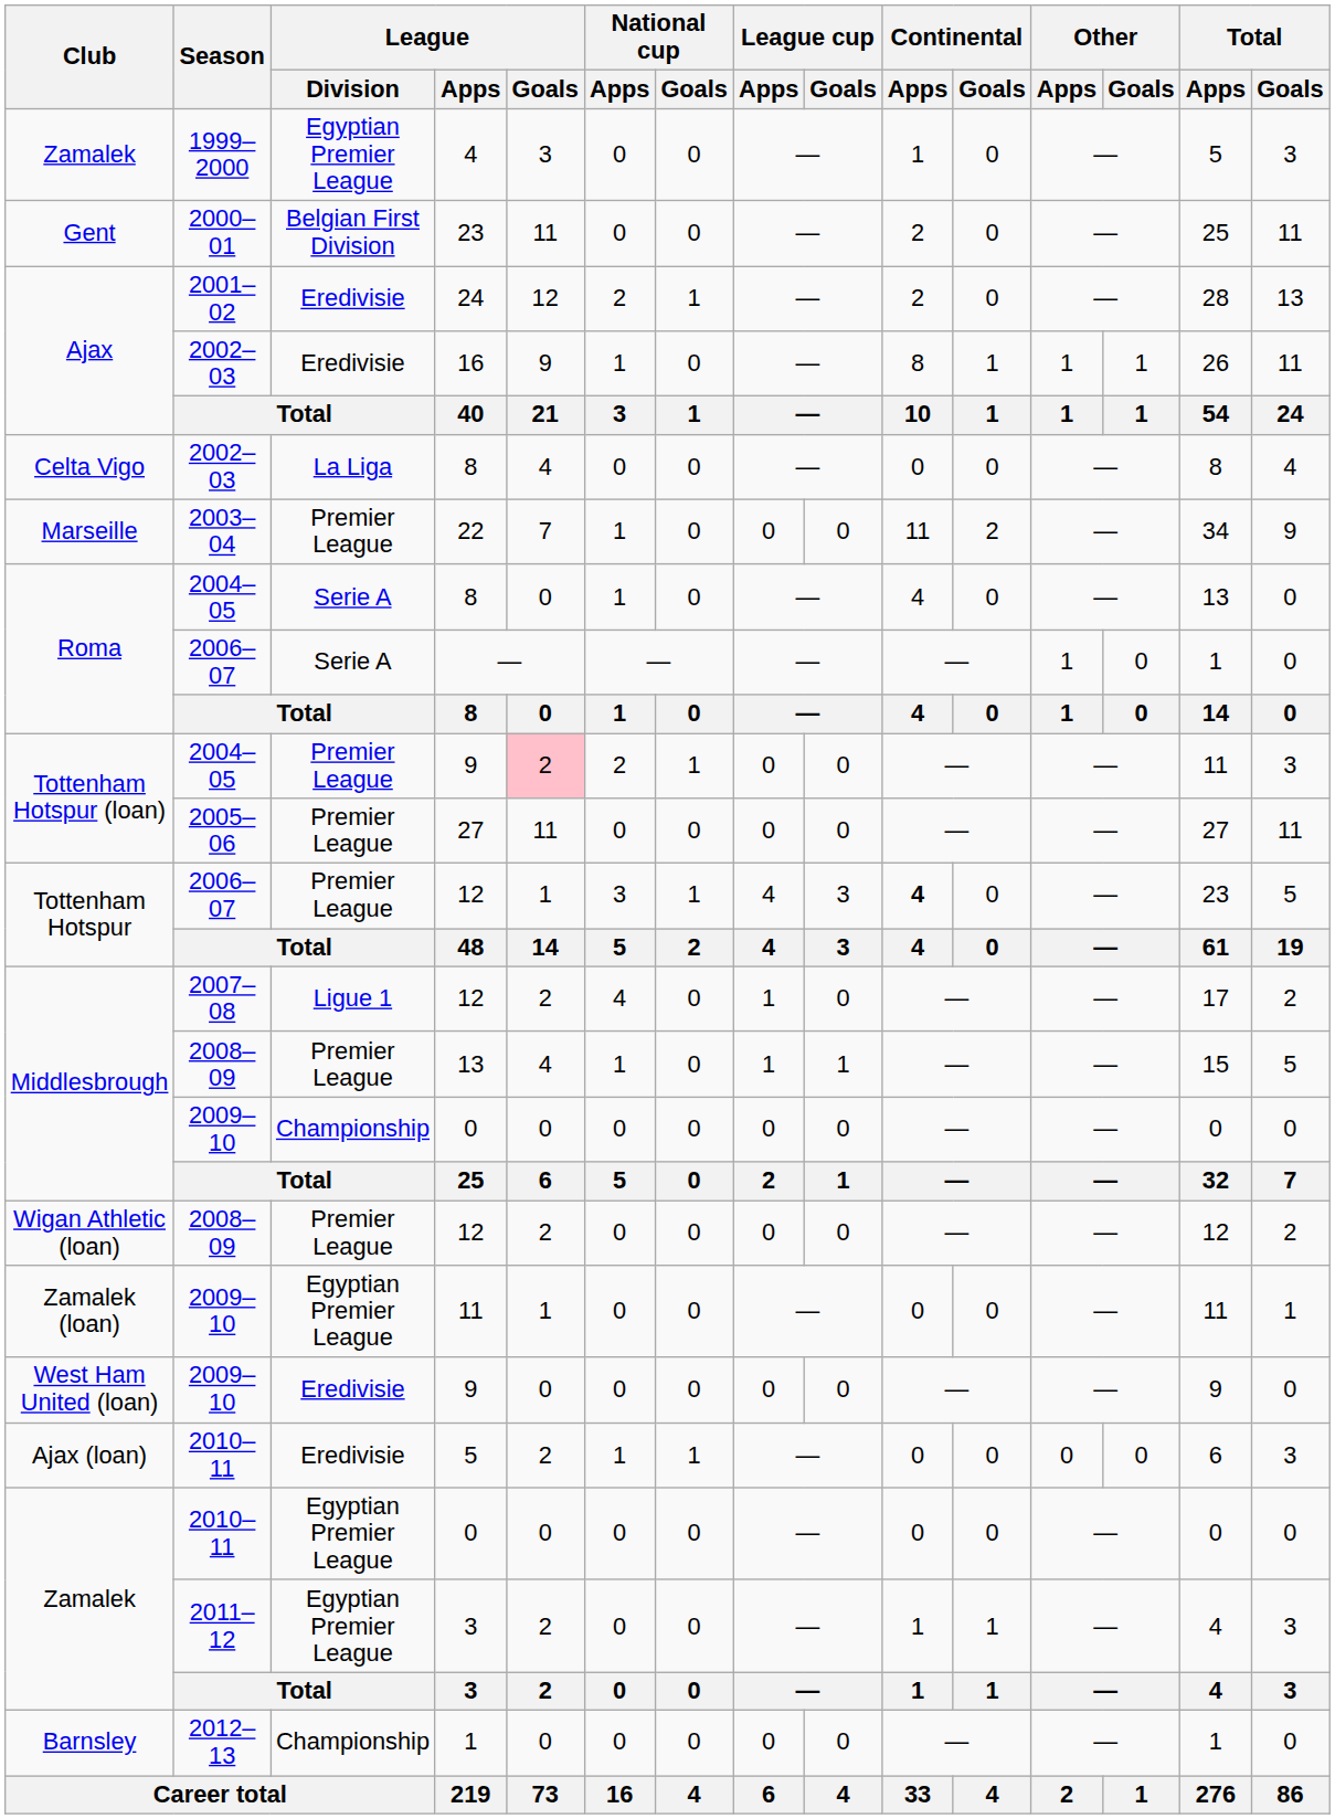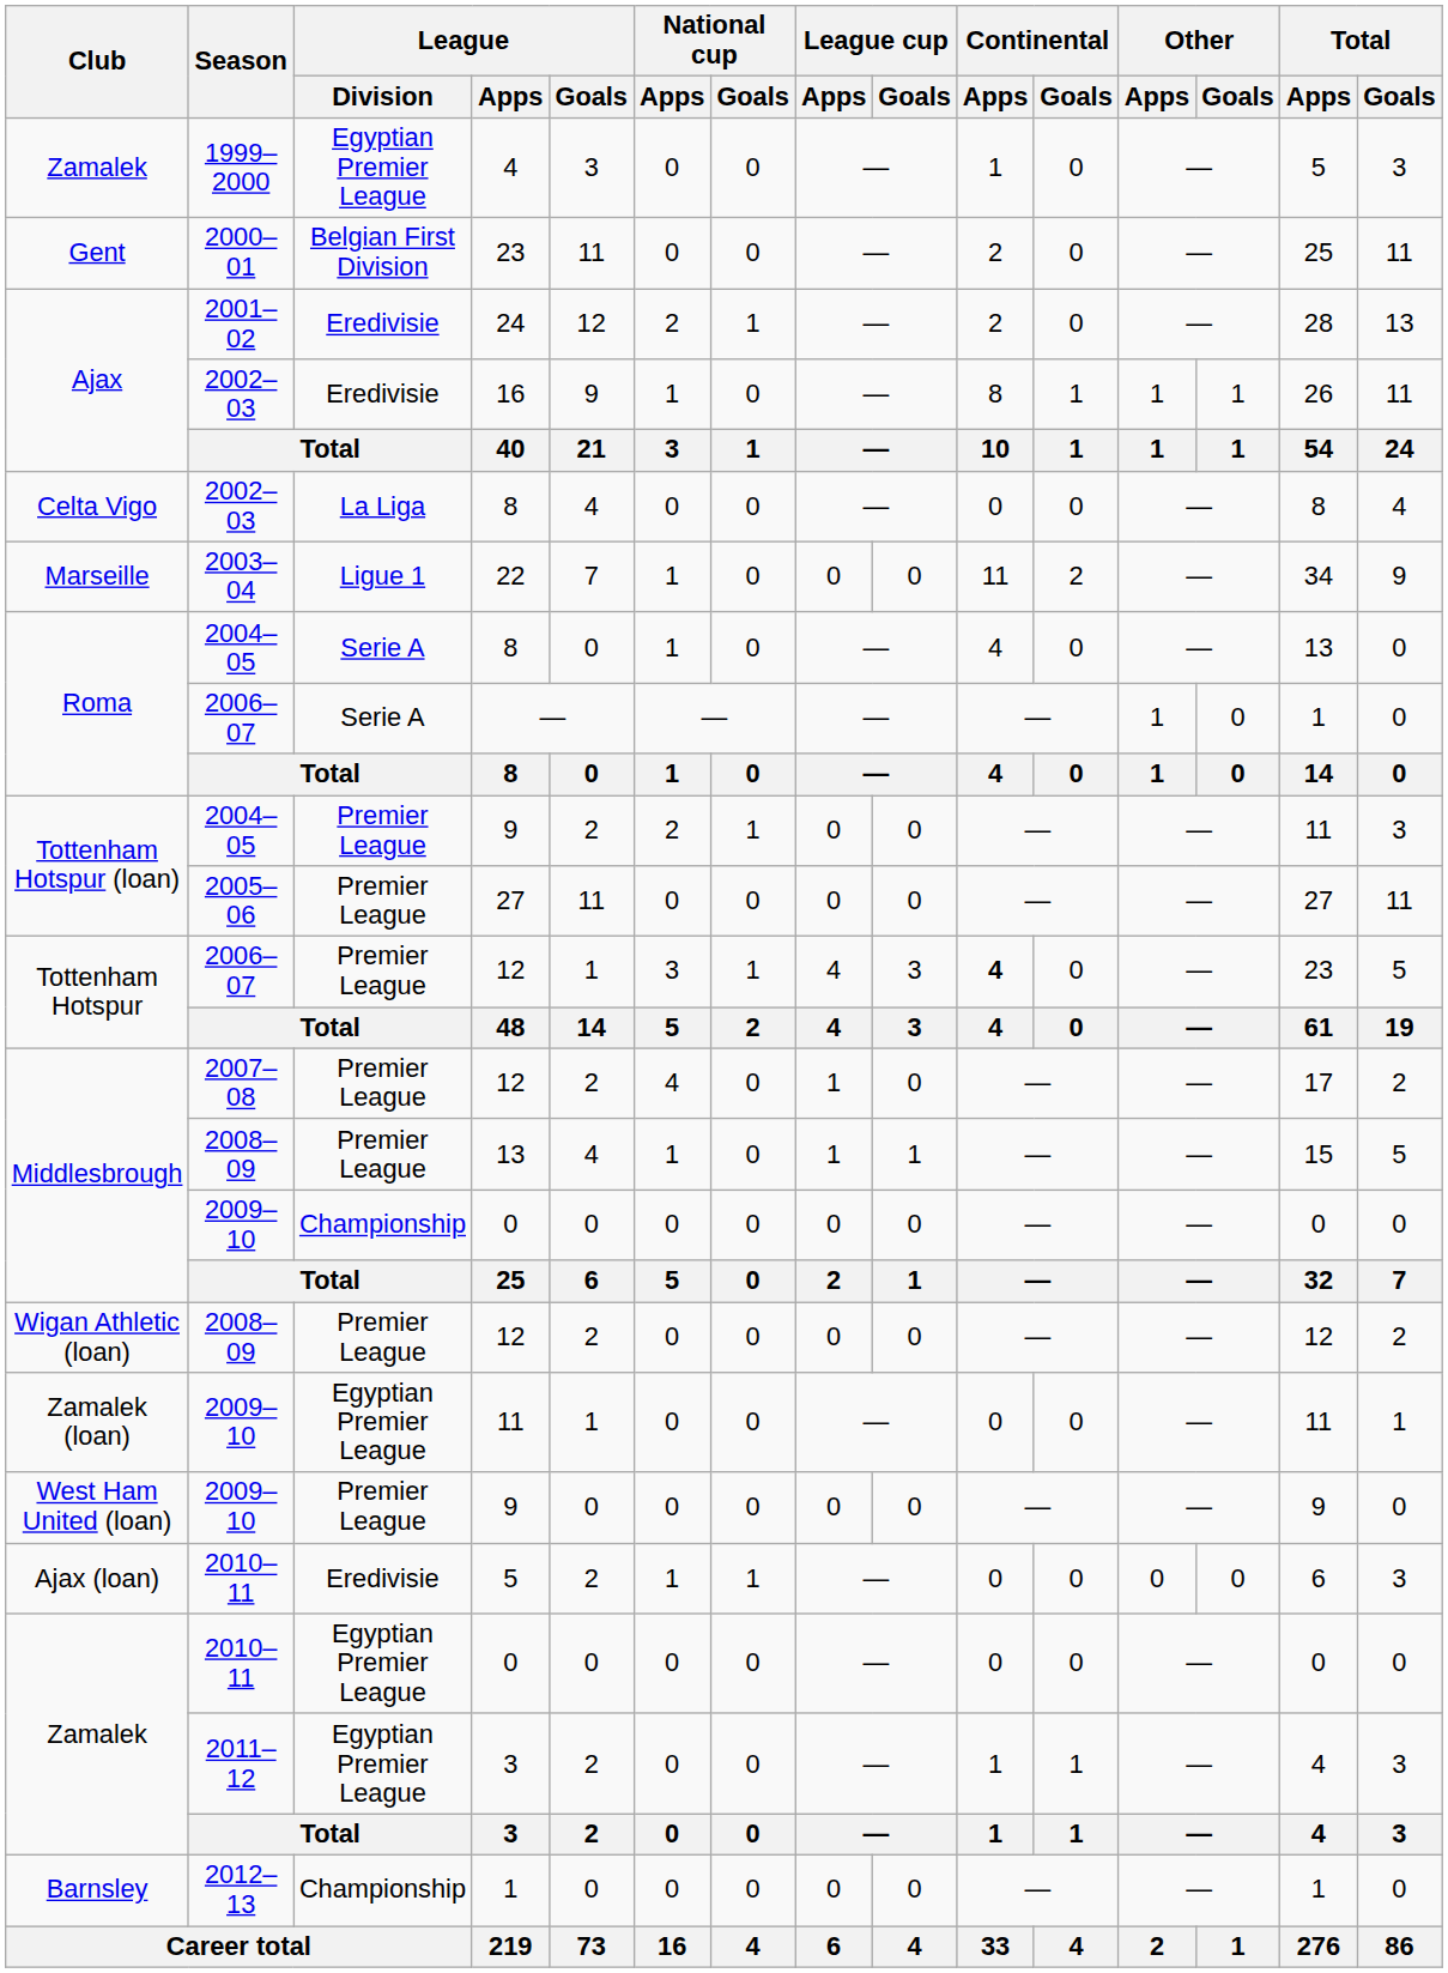22 | League / Division: Premier League -> Ligue 1
Tottenham Hotspur (loan) / 9 | League / Goals: pink background -> no background
Middlesbrough / 12 | League / Division: Ligue 1 -> Premier League
West Ham United (loan) / 9 | League / Division: Eredivisie -> Premier League
